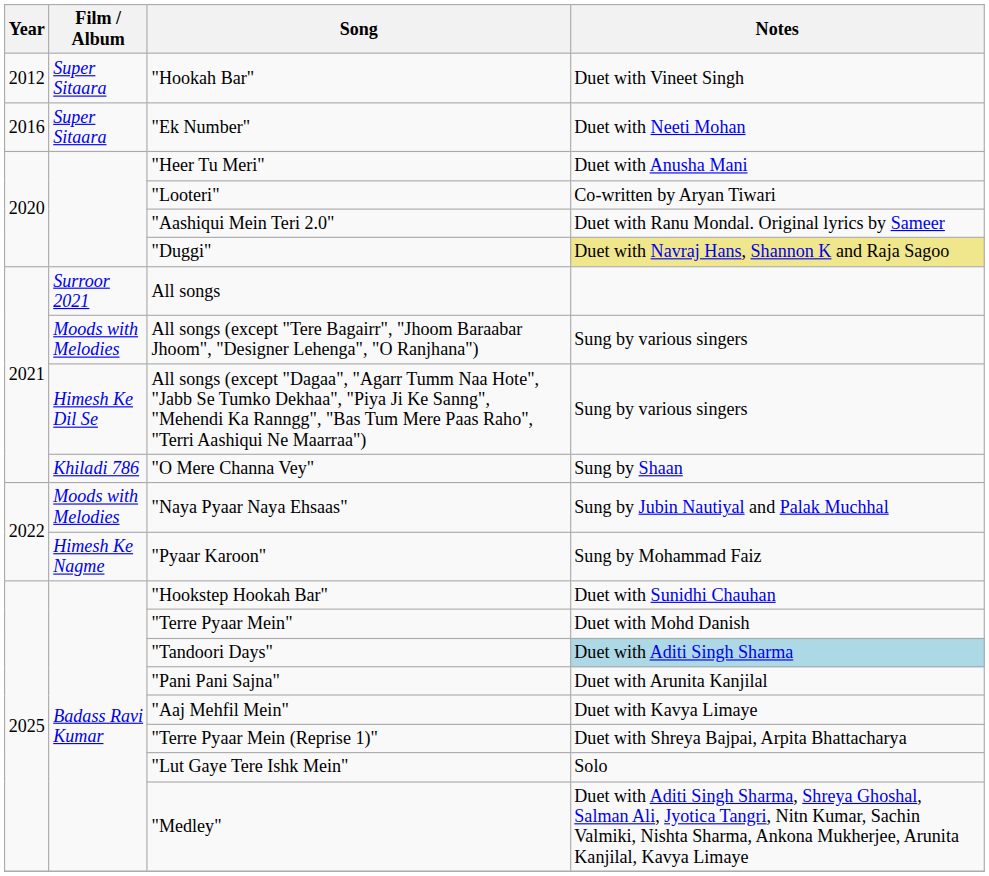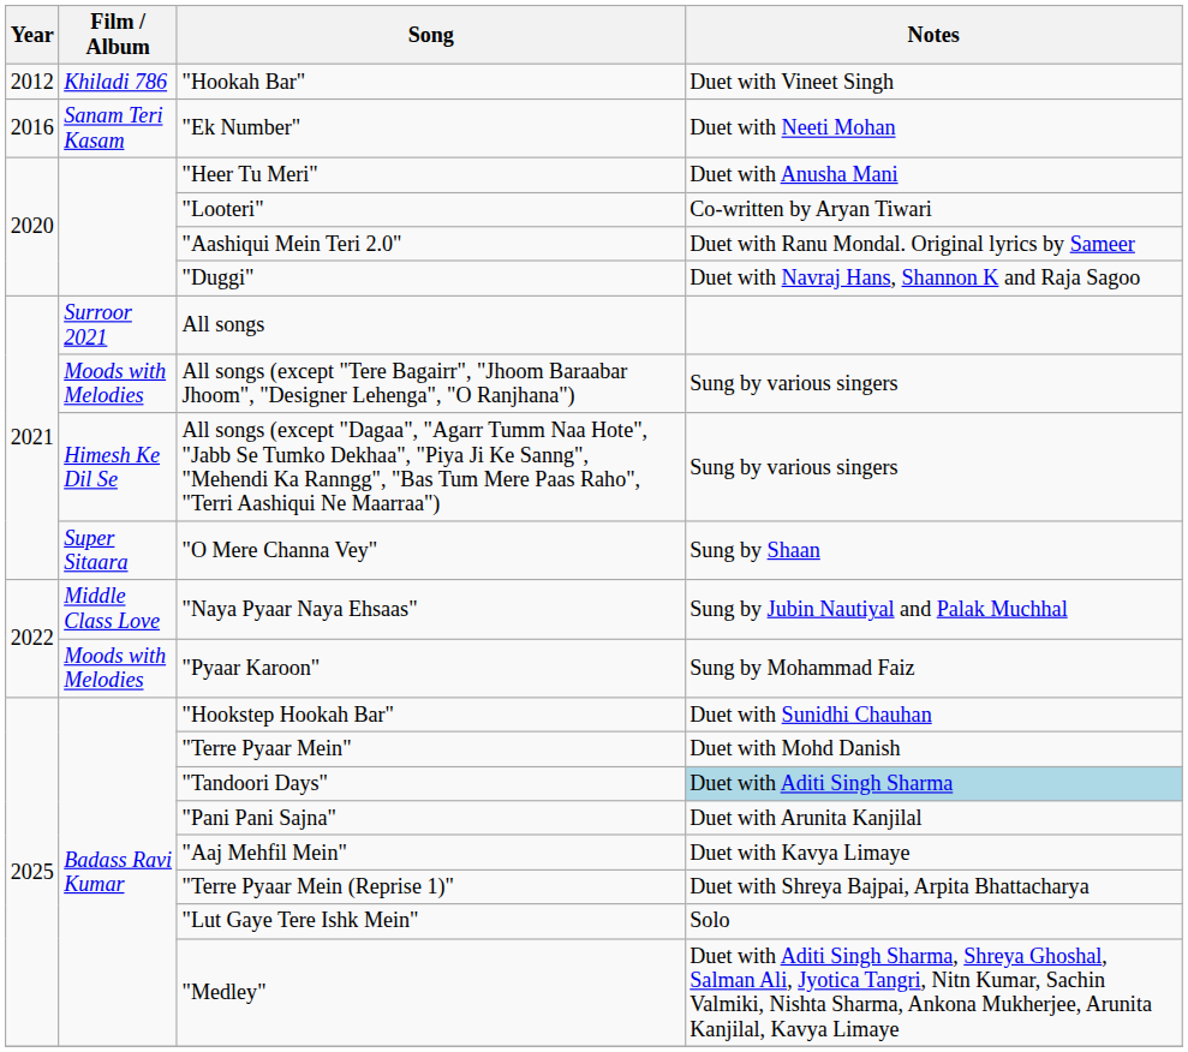"Hookah Bar" | Film / Album: Super Sitaara -> Khiladi 786
"Ek Number" | Film / Album: Super Sitaara -> Sanam Teri Kasam
"Duggi" | Notes: khaki background -> no background
"O Mere Channa Vey" | Film / Album: Khiladi 786 -> Super Sitaara
"Naya Pyaar Naya Ehsaas" | Film / Album: Moods with Melodies -> Middle Class Love
"Pyaar Karoon" | Film / Album: Himesh Ke Nagme -> Moods with Melodies
